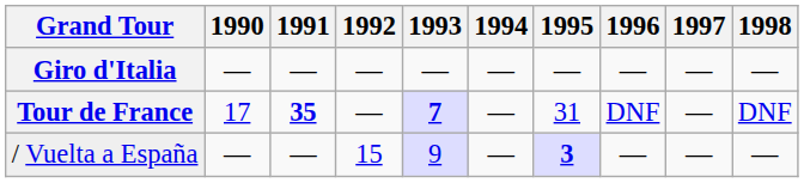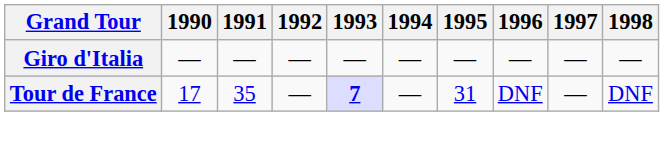Tour de France | 1991: bold -> normal
- row: / Vuelta a España | — | — | 15 | 9 | — | 3 | — | — | —
